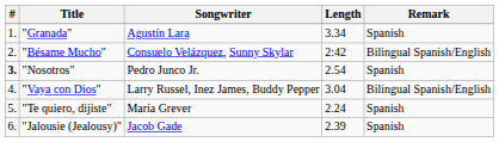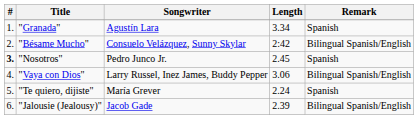"Nosotros" | Length: 2.54 -> 2.45
"Vaya con Dios" | Length: 3.04 -> 3.06
"Jalousie (Jealousy)" | Remark: Spanish -> Bilingual Spanish/English
